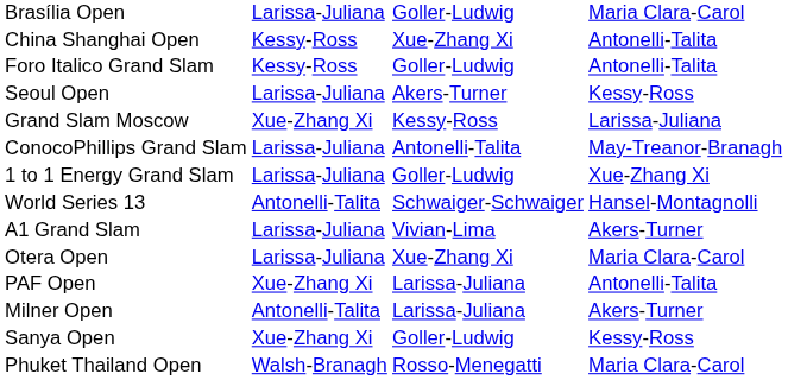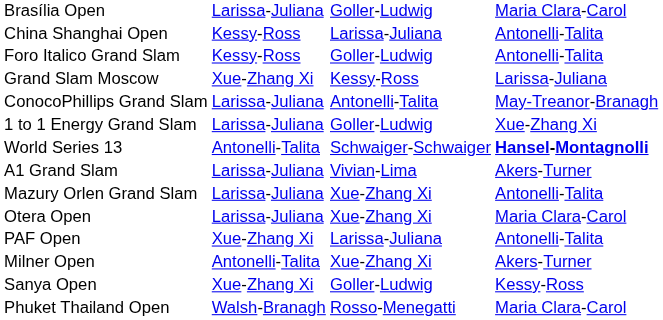China Shanghai Open | column 3: Xue-Zhang Xi -> Larissa-Juliana
- row: Seoul Open | Larissa-Juliana | Akers-Turner | Kessy-Ross
World Series 13 | column 4: normal -> bold
+ row: Mazury Orlen Grand Slam | Larissa-Juliana | Xue-Zhang Xi | Antonelli-Talita
Milner Open | column 3: Larissa-Juliana -> Xue-Zhang Xi
